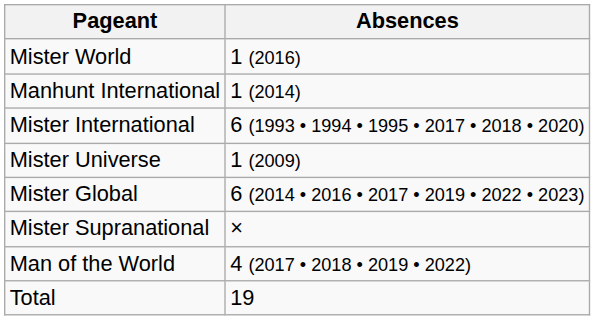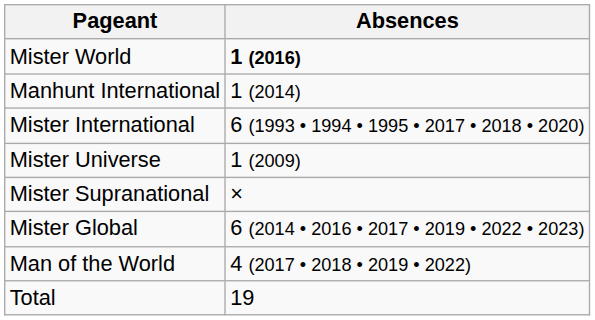Mister World | Absences: normal -> bold
rows swapped: Mister Global <-> Mister Supranational
